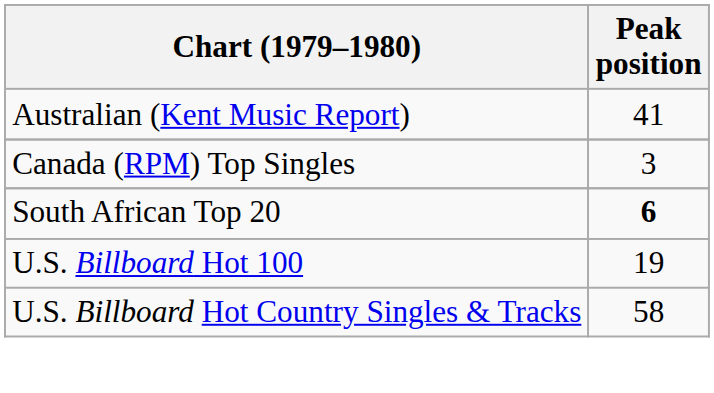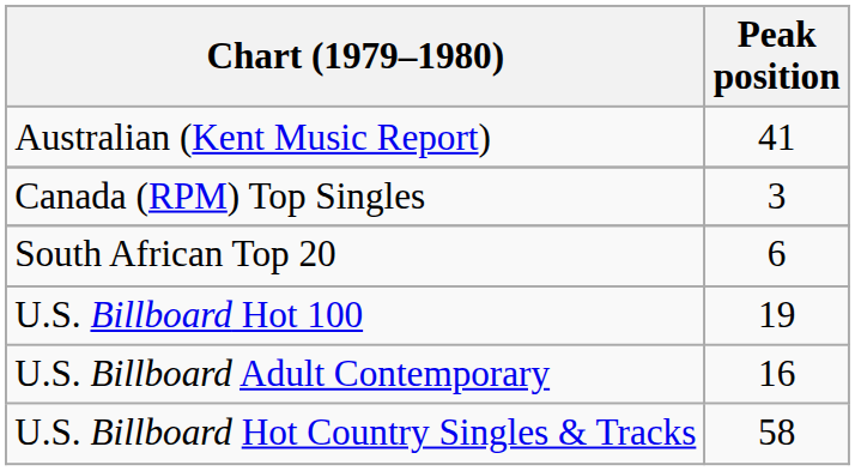South African Top 20 | Peak position: bold -> normal
+ row: U.S. Billboard Adult Contemporary | 16
